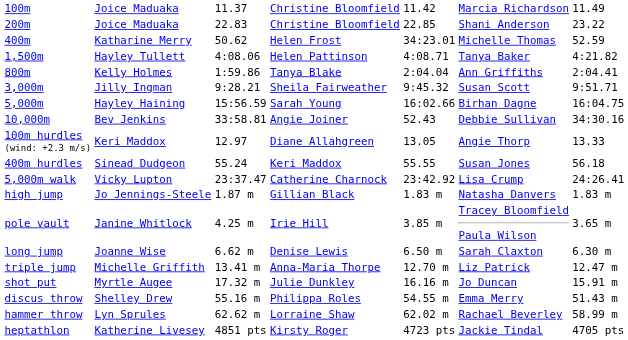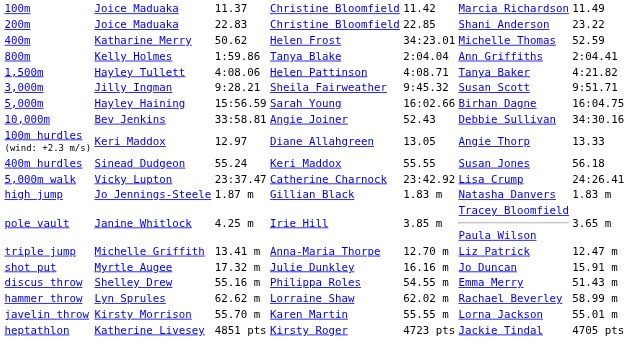rows swapped: 800m <-> 1,500m
- row: long jump | Joanne Wise | 6.62 m | Denise Lewis | 6.50 m | Sarah Claxton | 6.30 m
+ row: javelin throw | Kirsty Morrison | 55.70 m | Karen Martin | 55.55 m | Lorna Jackson | 55.01 m
